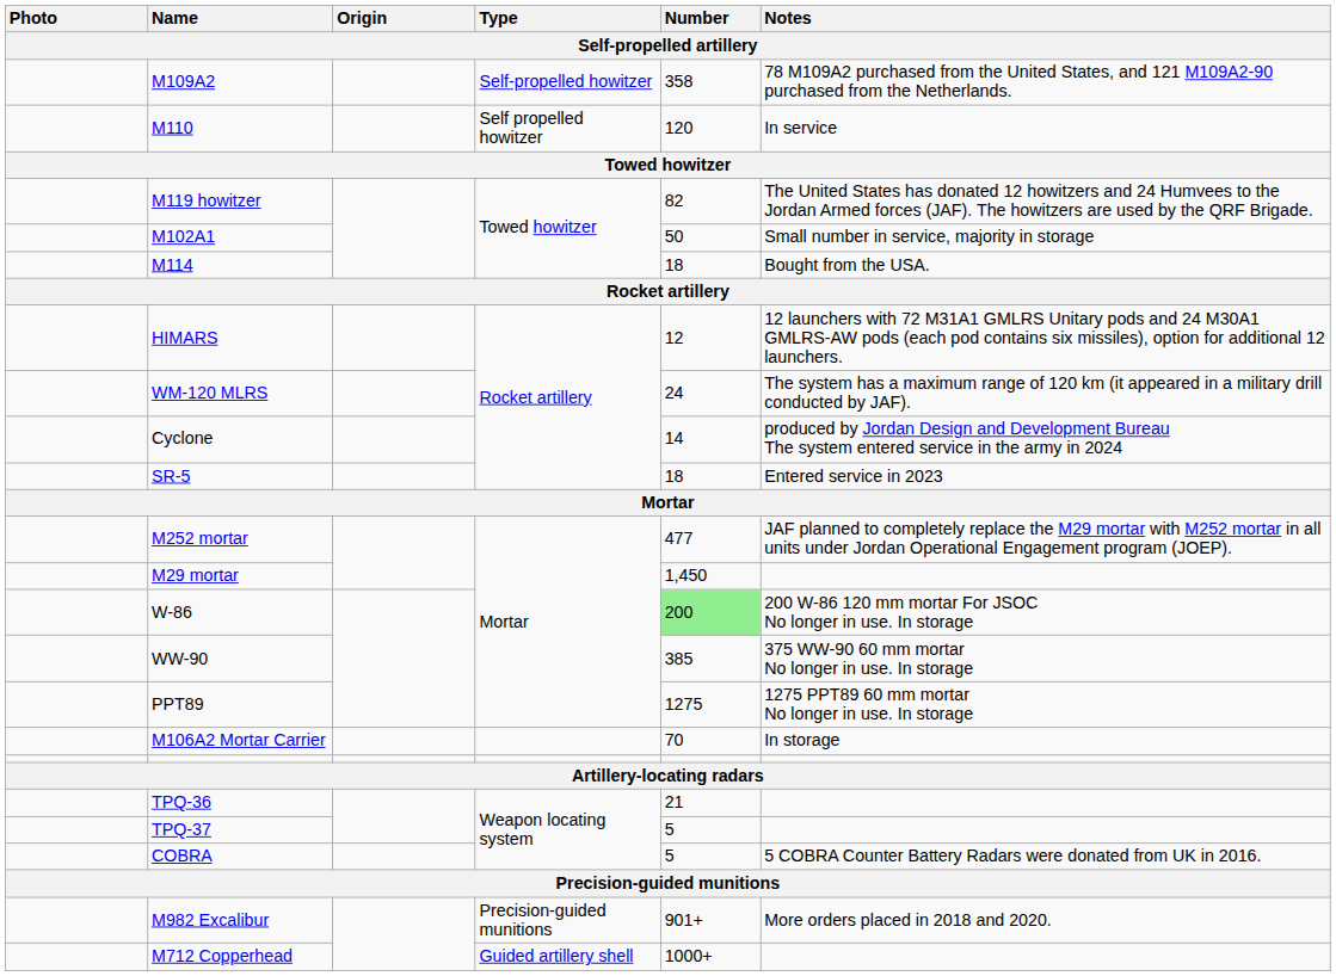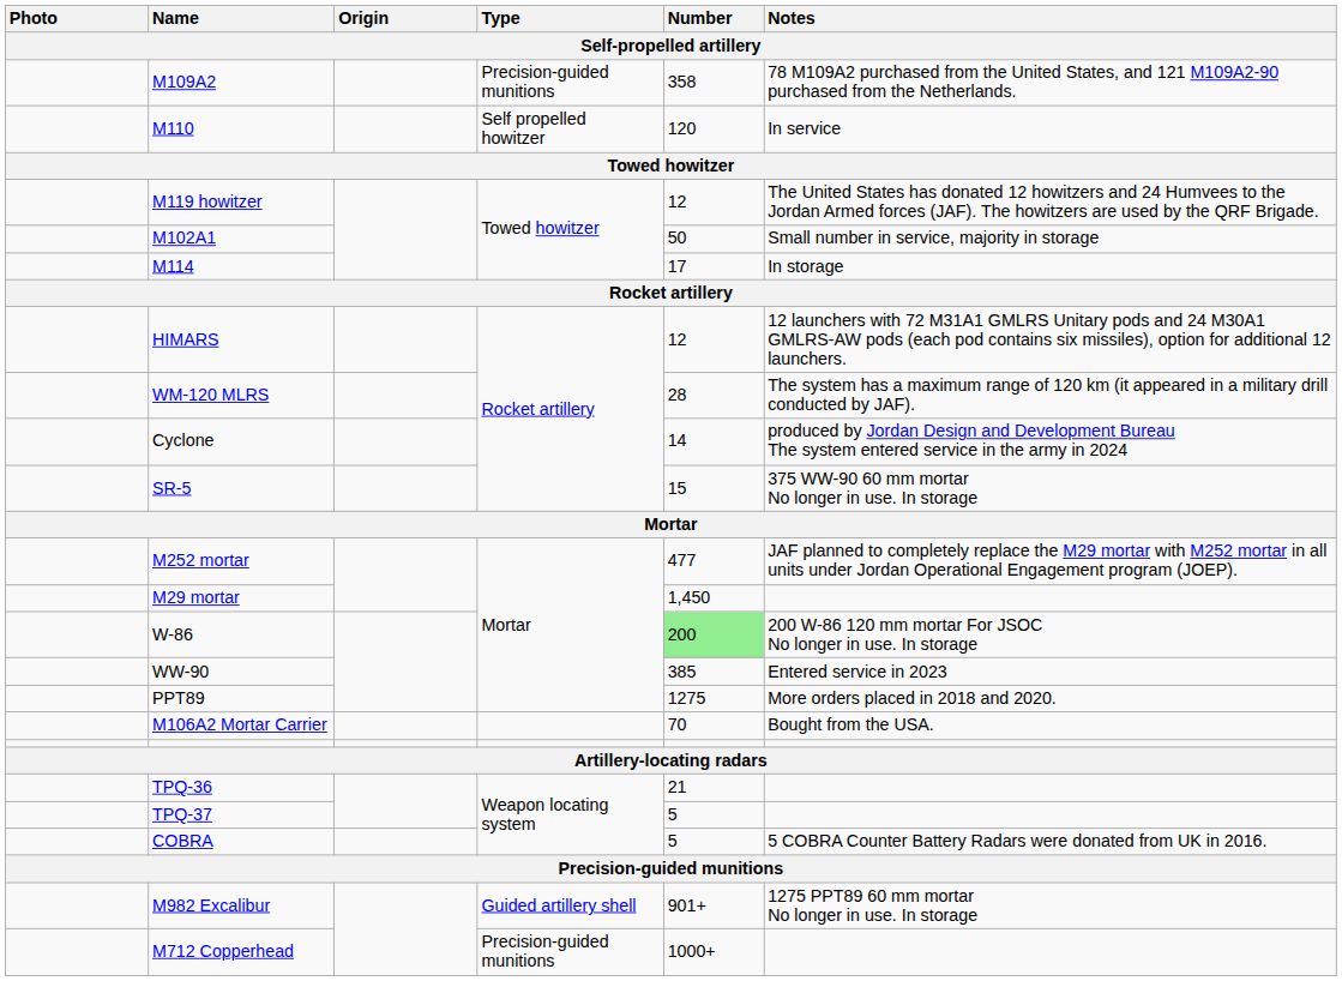M109A2 | Type: Self-propelled howitzer -> Precision-guided munitions
M119 howitzer | Number: 82 -> 12
M114 | Number: 18 -> 17
M114 | Notes: Bought from the USA. -> In storage
WM-120 MLRS | Number: 24 -> 28
SR-5 | Number: 18 -> 15
SR-5 | Notes: Entered service in 2023 -> 375 WW-90 60 mm mortar No longer in use. In storage
WW-90 | Notes: 375 WW-90 60 mm mortar No longer in use. In storage -> Entered service in 2023
PPT89 | Notes: 1275 PPT89 60 mm mortar No longer in use. In storage -> More orders placed in 2018 and 2020.
M106A2 Mortar Carrier | Notes: In storage -> Bought from the USA.
M982 Excalibur | Type: Precision-guided munitions -> Guided artillery shell
M982 Excalibur | Notes: More orders placed in 2018 and 2020. -> 1275 PPT89 60 mm mortar No longer in use. In storage
M712 Copperhead | Type: Guided artillery shell -> Precision-guided munitions
